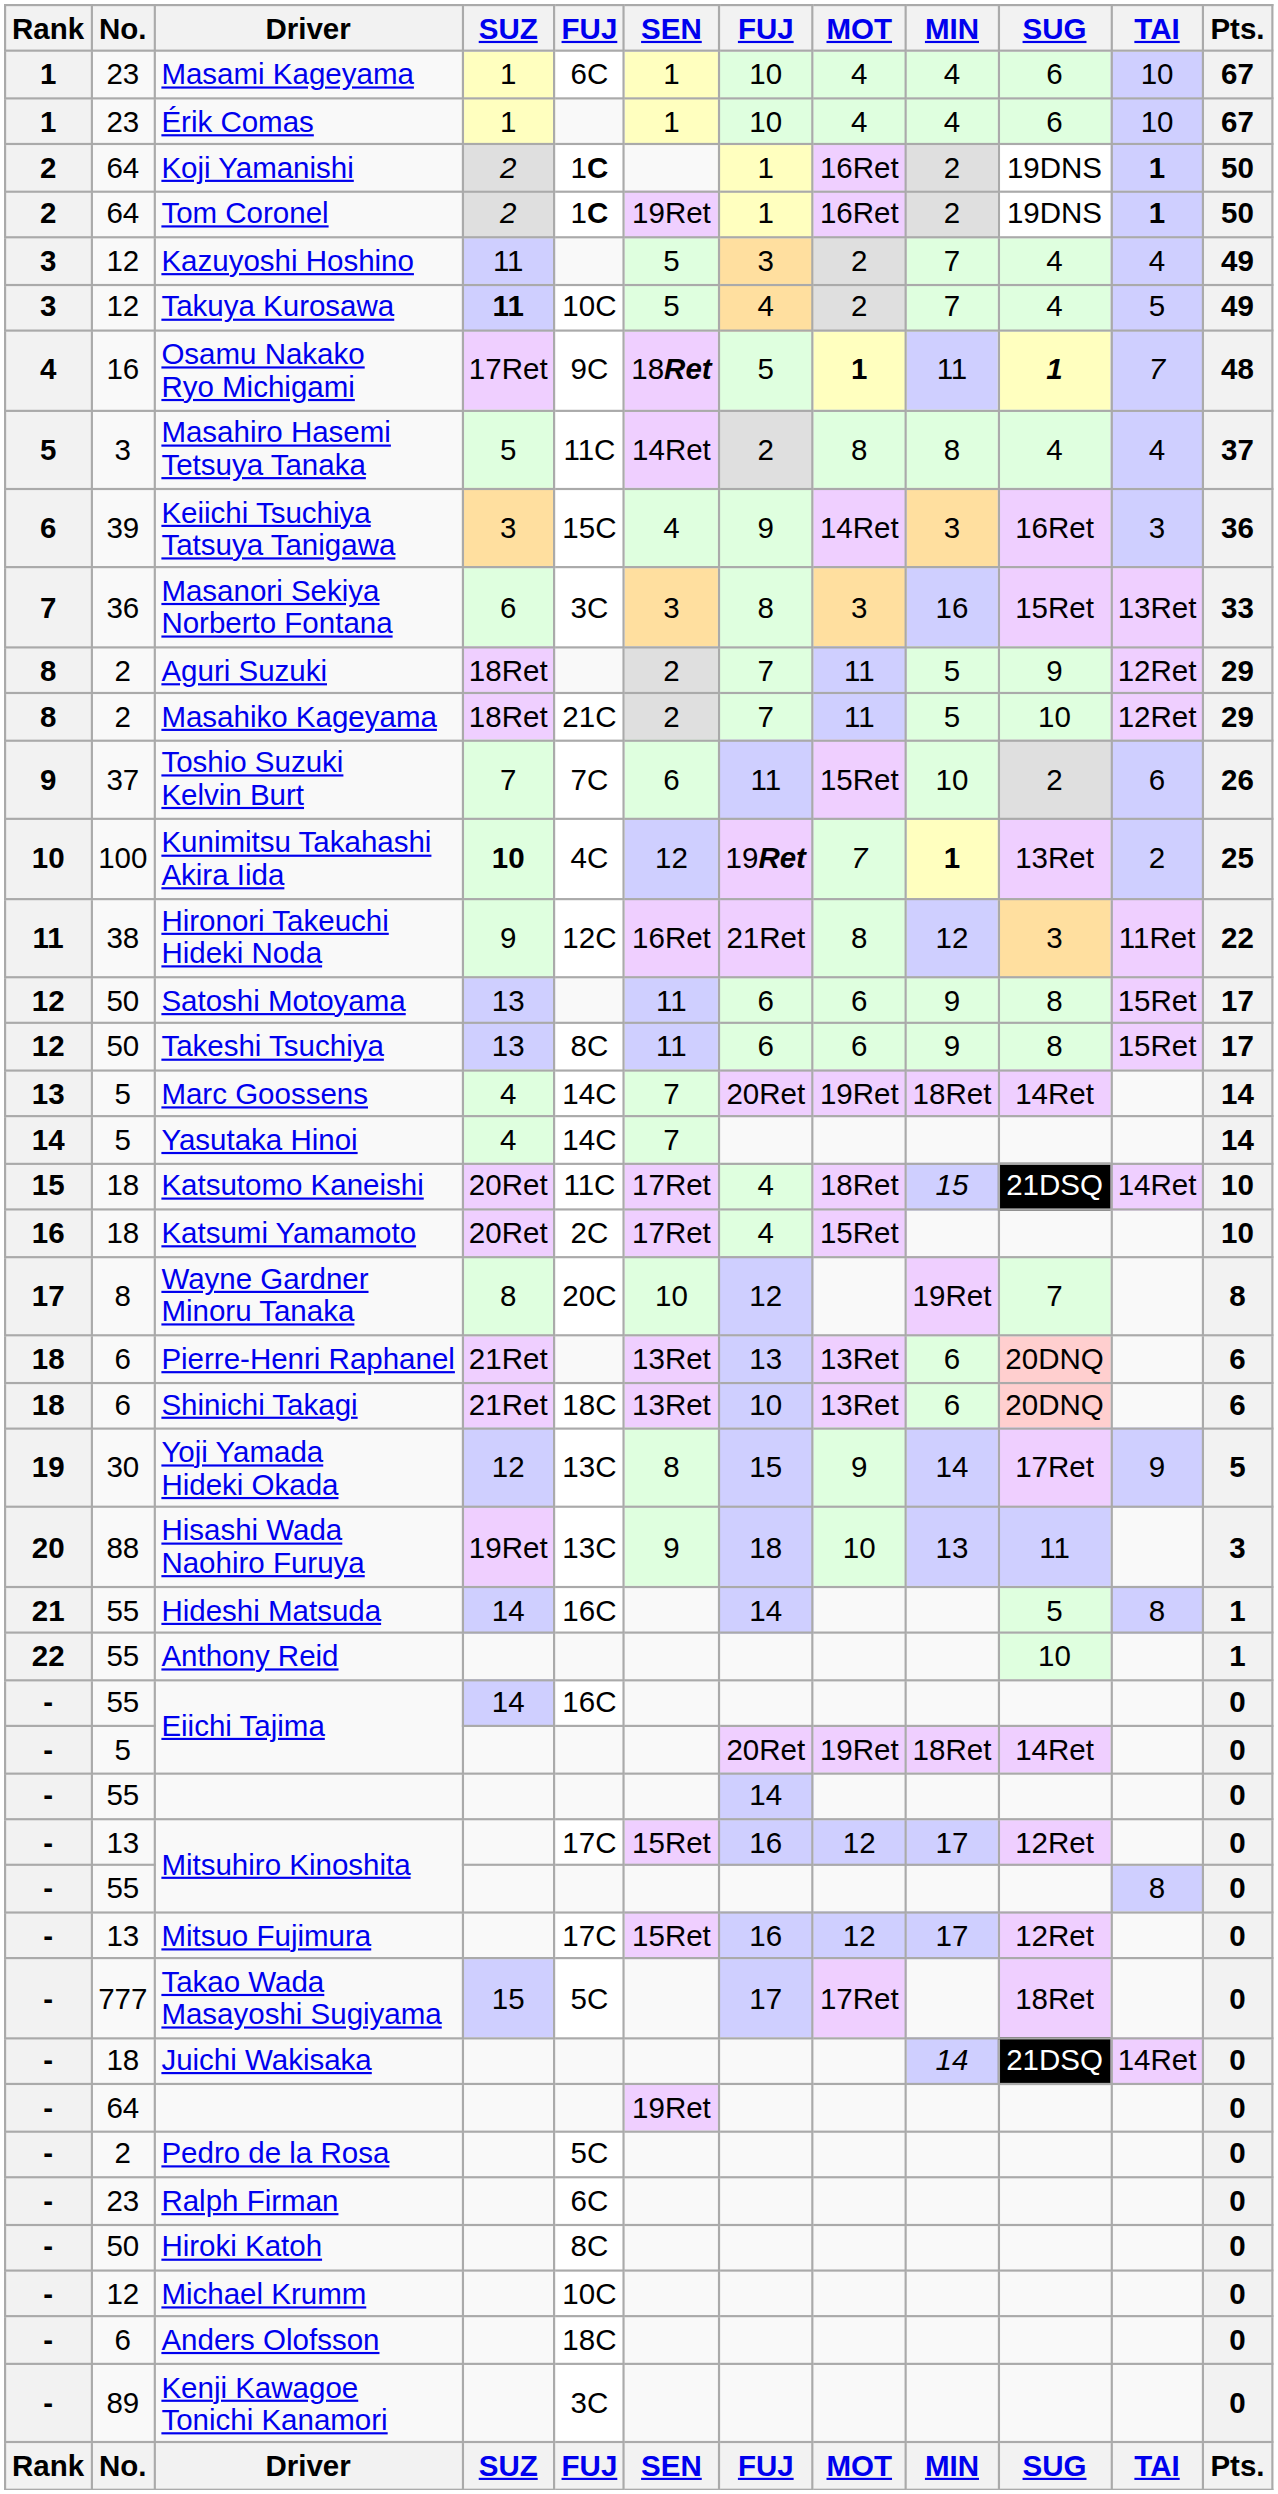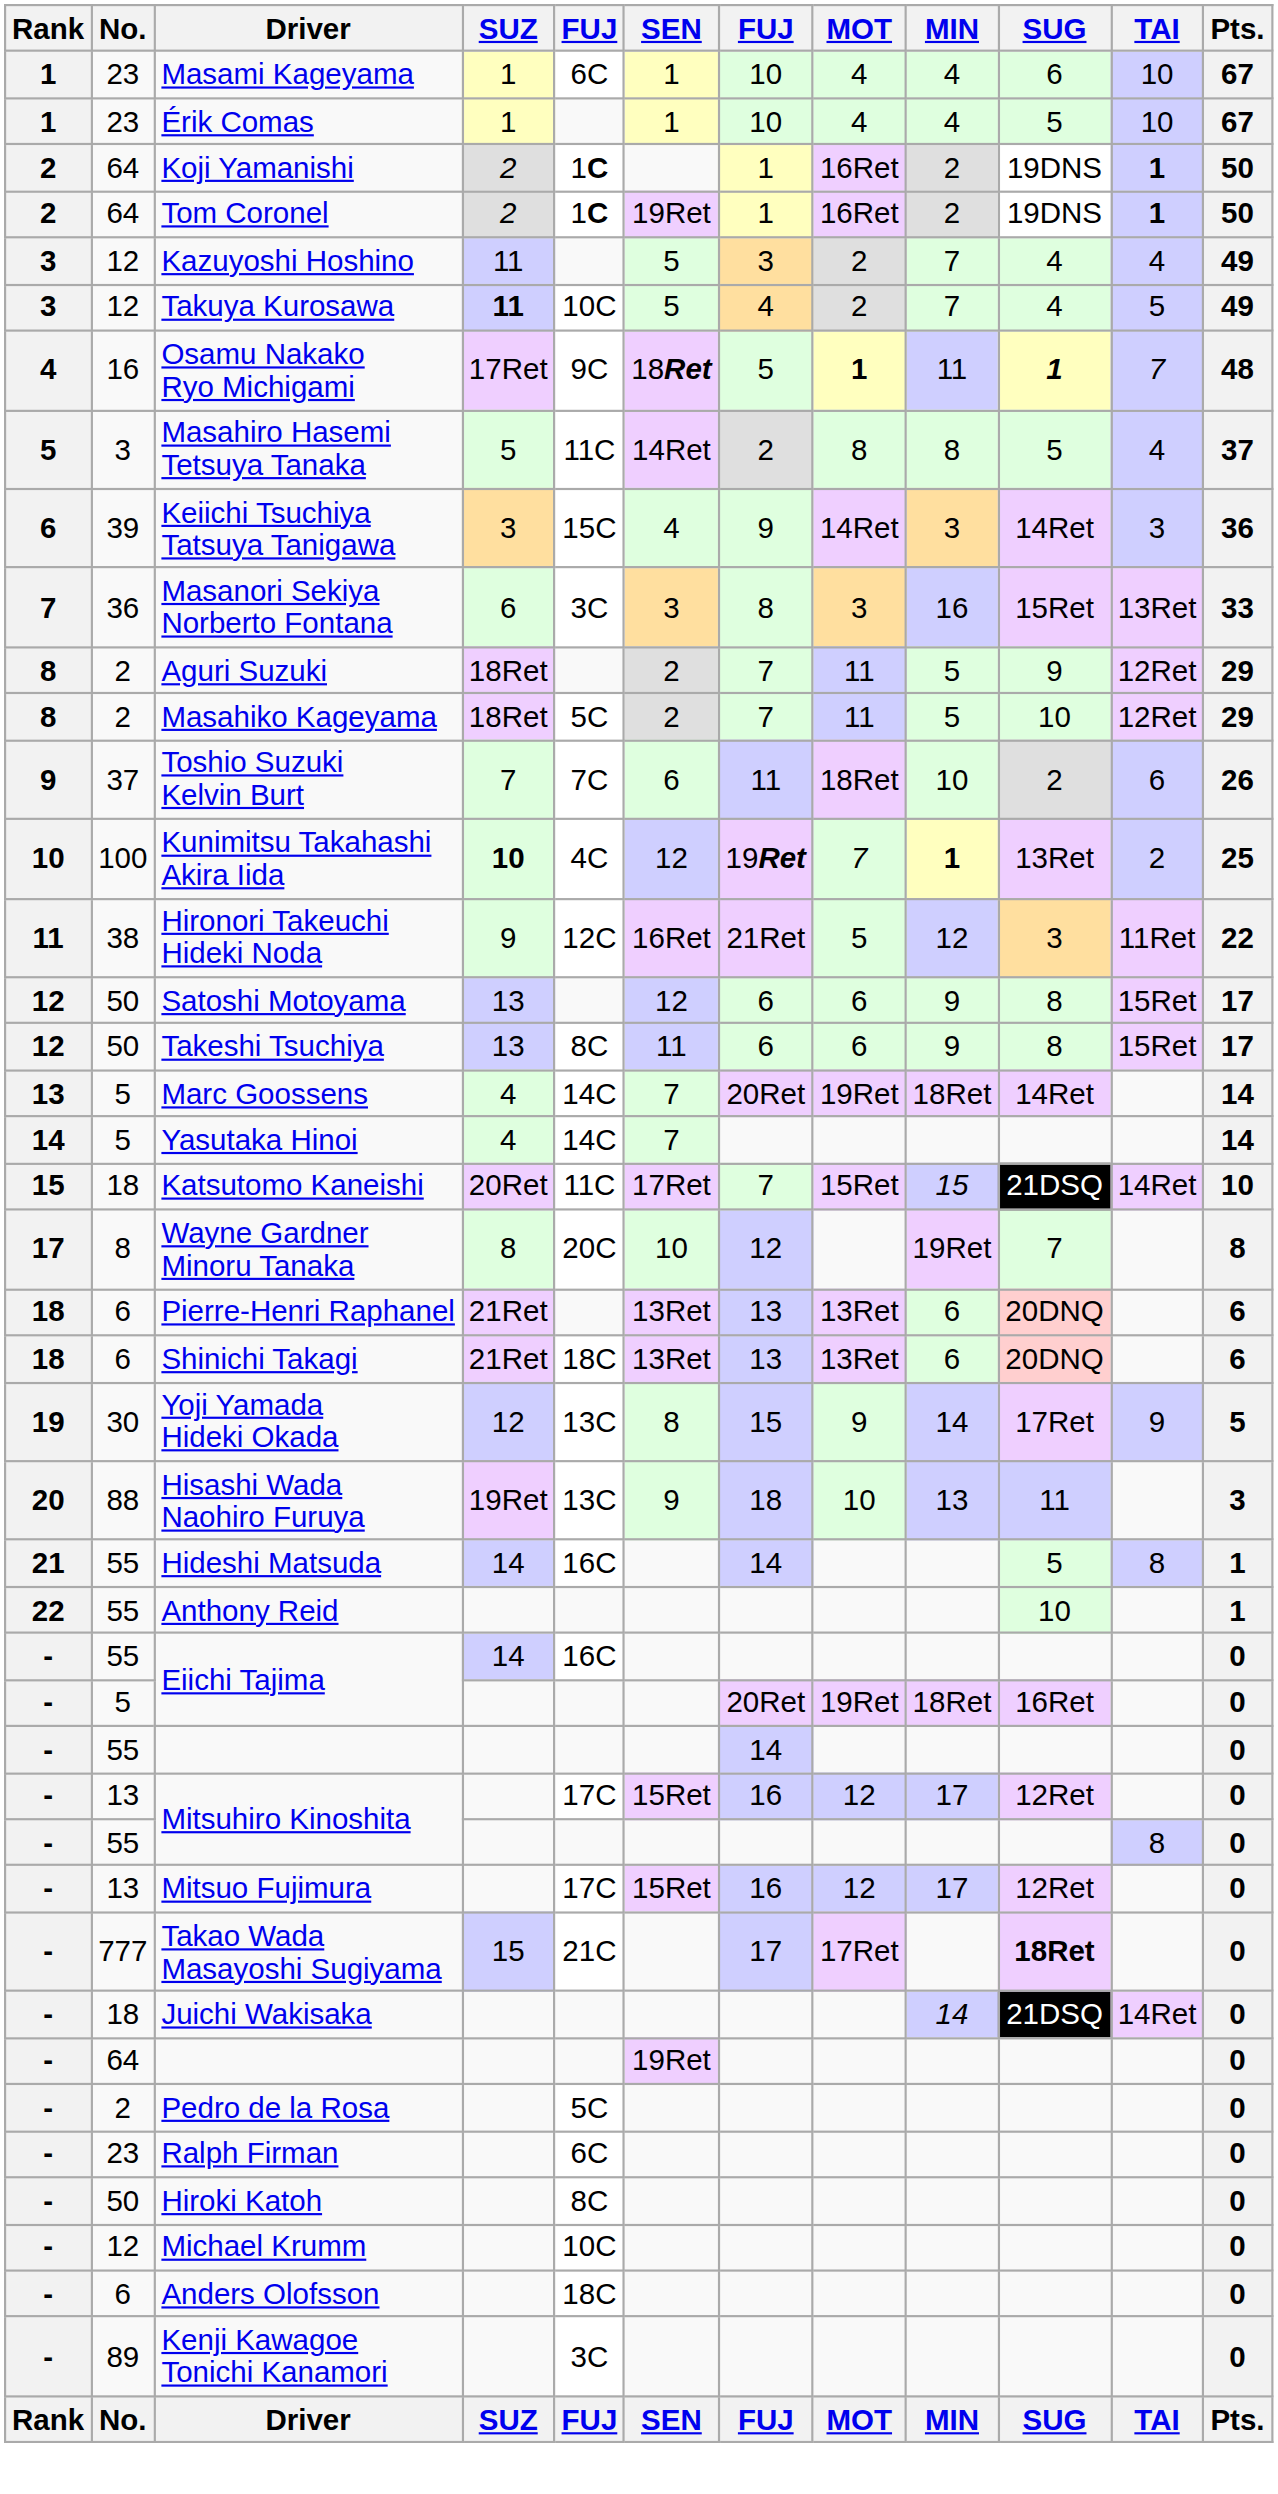Érik Comas | SUG: 6 -> 5
Masahiro Hasemi Tetsuya Tanaka | SUG: 4 -> 5
Keiichi Tsuchiya Tatsuya Tanigawa | SUG: 16Ret -> 14Ret
Masahiko Kageyama | column 5: 21C -> 5C
Toshio Suzuki Kelvin Burt | MOT: 15Ret -> 18Ret
Hironori Takeuchi Hideki Noda | MOT: 8 -> 5
Satoshi Motoyama | SEN: 11 -> 12
Katsutomo Kaneishi | column 7: 4 -> 7
Katsutomo Kaneishi | MOT: 18Ret -> 15Ret
- row: 16 | 18 | Katsumi Yamamoto | 20Ret | 2C | 17Ret | 4 | 15Ret | 10
Shinichi Takagi | column 7: 10 -> 13
5 / Eiichi Tajima | SUG: 14Ret -> 16Ret
Takao Wada Masayoshi Sugiyama | column 5: 5C -> 21C
Takao Wada Masayoshi Sugiyama | SUG: normal -> bold
